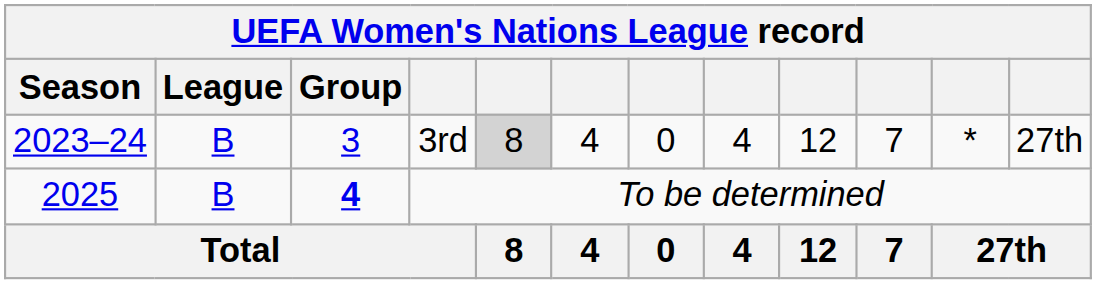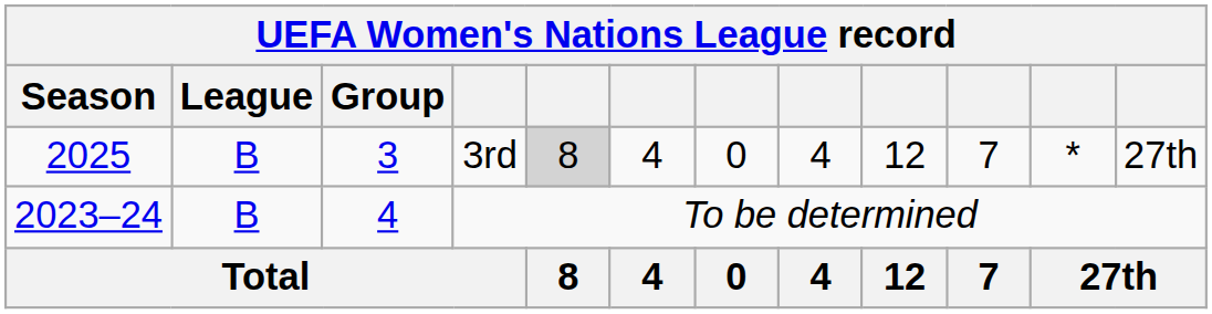3rd | Season: 2023–24 -> 2025
To be determined | Season: 2025 -> 2023–24
To be determined | Group: bold -> normal
